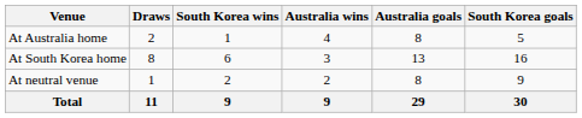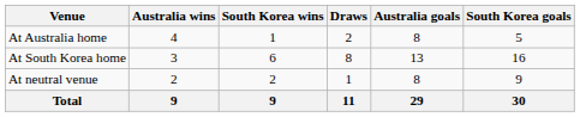columns swapped: Australia wins <-> Draws
